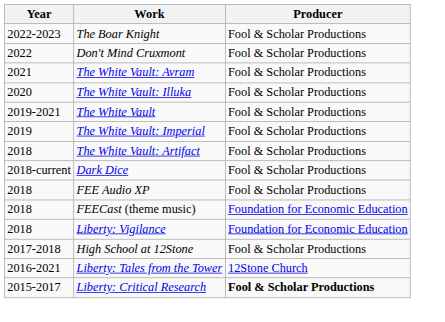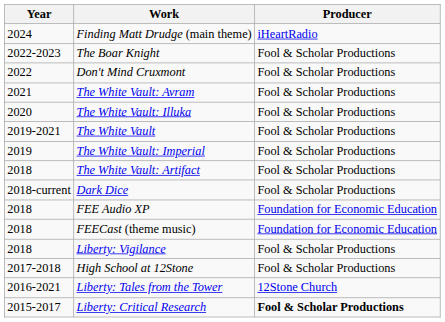+ row: 2024 | Finding Matt Drudge (main theme) | iHeartRadio
FEE Audio XP | Producer: Fool & Scholar Productions -> Foundation for Economic Education
Liberty: Vigilance | Producer: Foundation for Economic Education -> Fool & Scholar Productions
